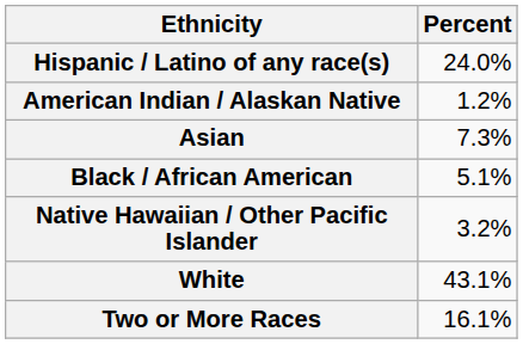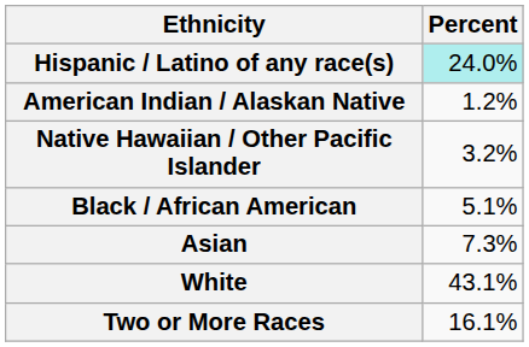Hispanic / Latino of any race(s) | Percent: no background -> paleturquoise background
rows swapped: Asian <-> Native Hawaiian / Other Pacific Islander
